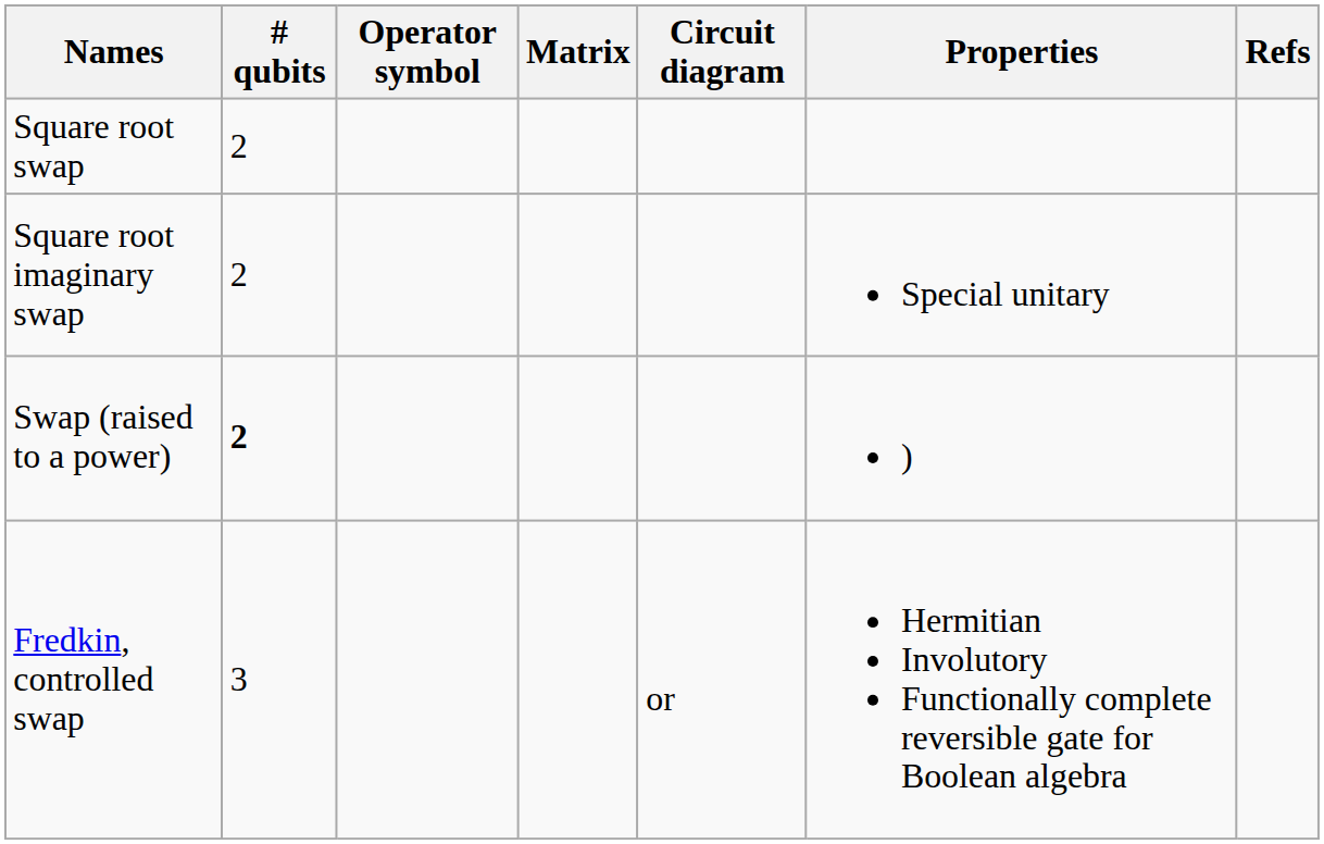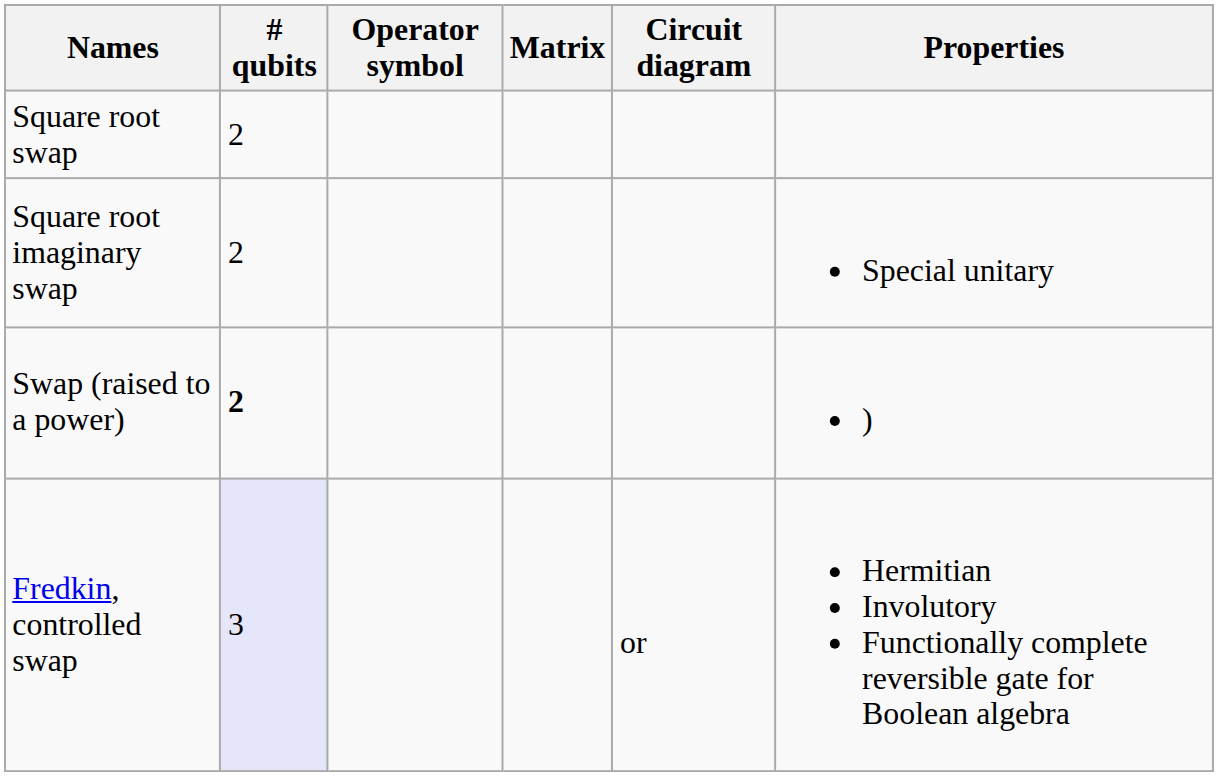- column: Refs
Fredkin, controlled swap | # qubits: no background -> lavender background
